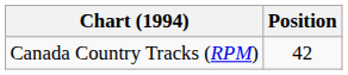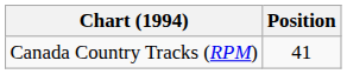Canada Country Tracks (RPM) | Position: 42 -> 41
